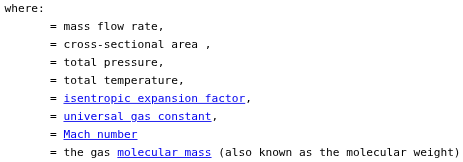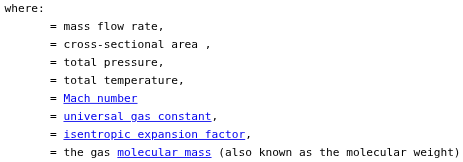rows swapped: = isentropic expansion factor, <-> = Mach number
